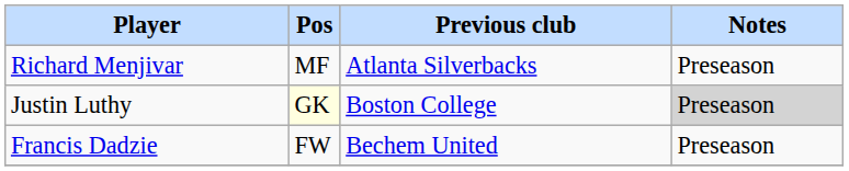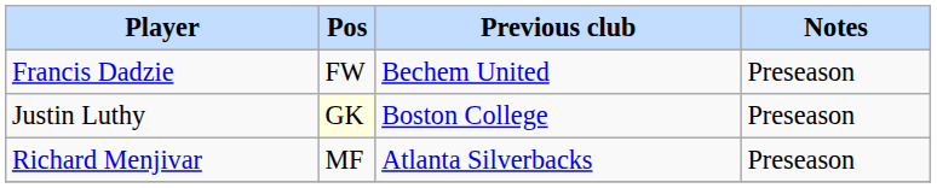rows swapped: Richard Menjivar <-> Francis Dadzie
Justin Luthy | Notes: lightgrey background -> no background
